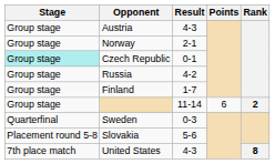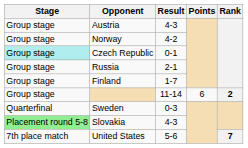Norway | Result: 2-1 -> 4-2
Russia | Result: 4-2 -> 2-1
Slovakia | Stage: no background -> lightgreen background
Slovakia | Result: 5-6 -> 4-3
United States | Result: 4-3 -> 5-6
United States | Rank: 8 -> 7
